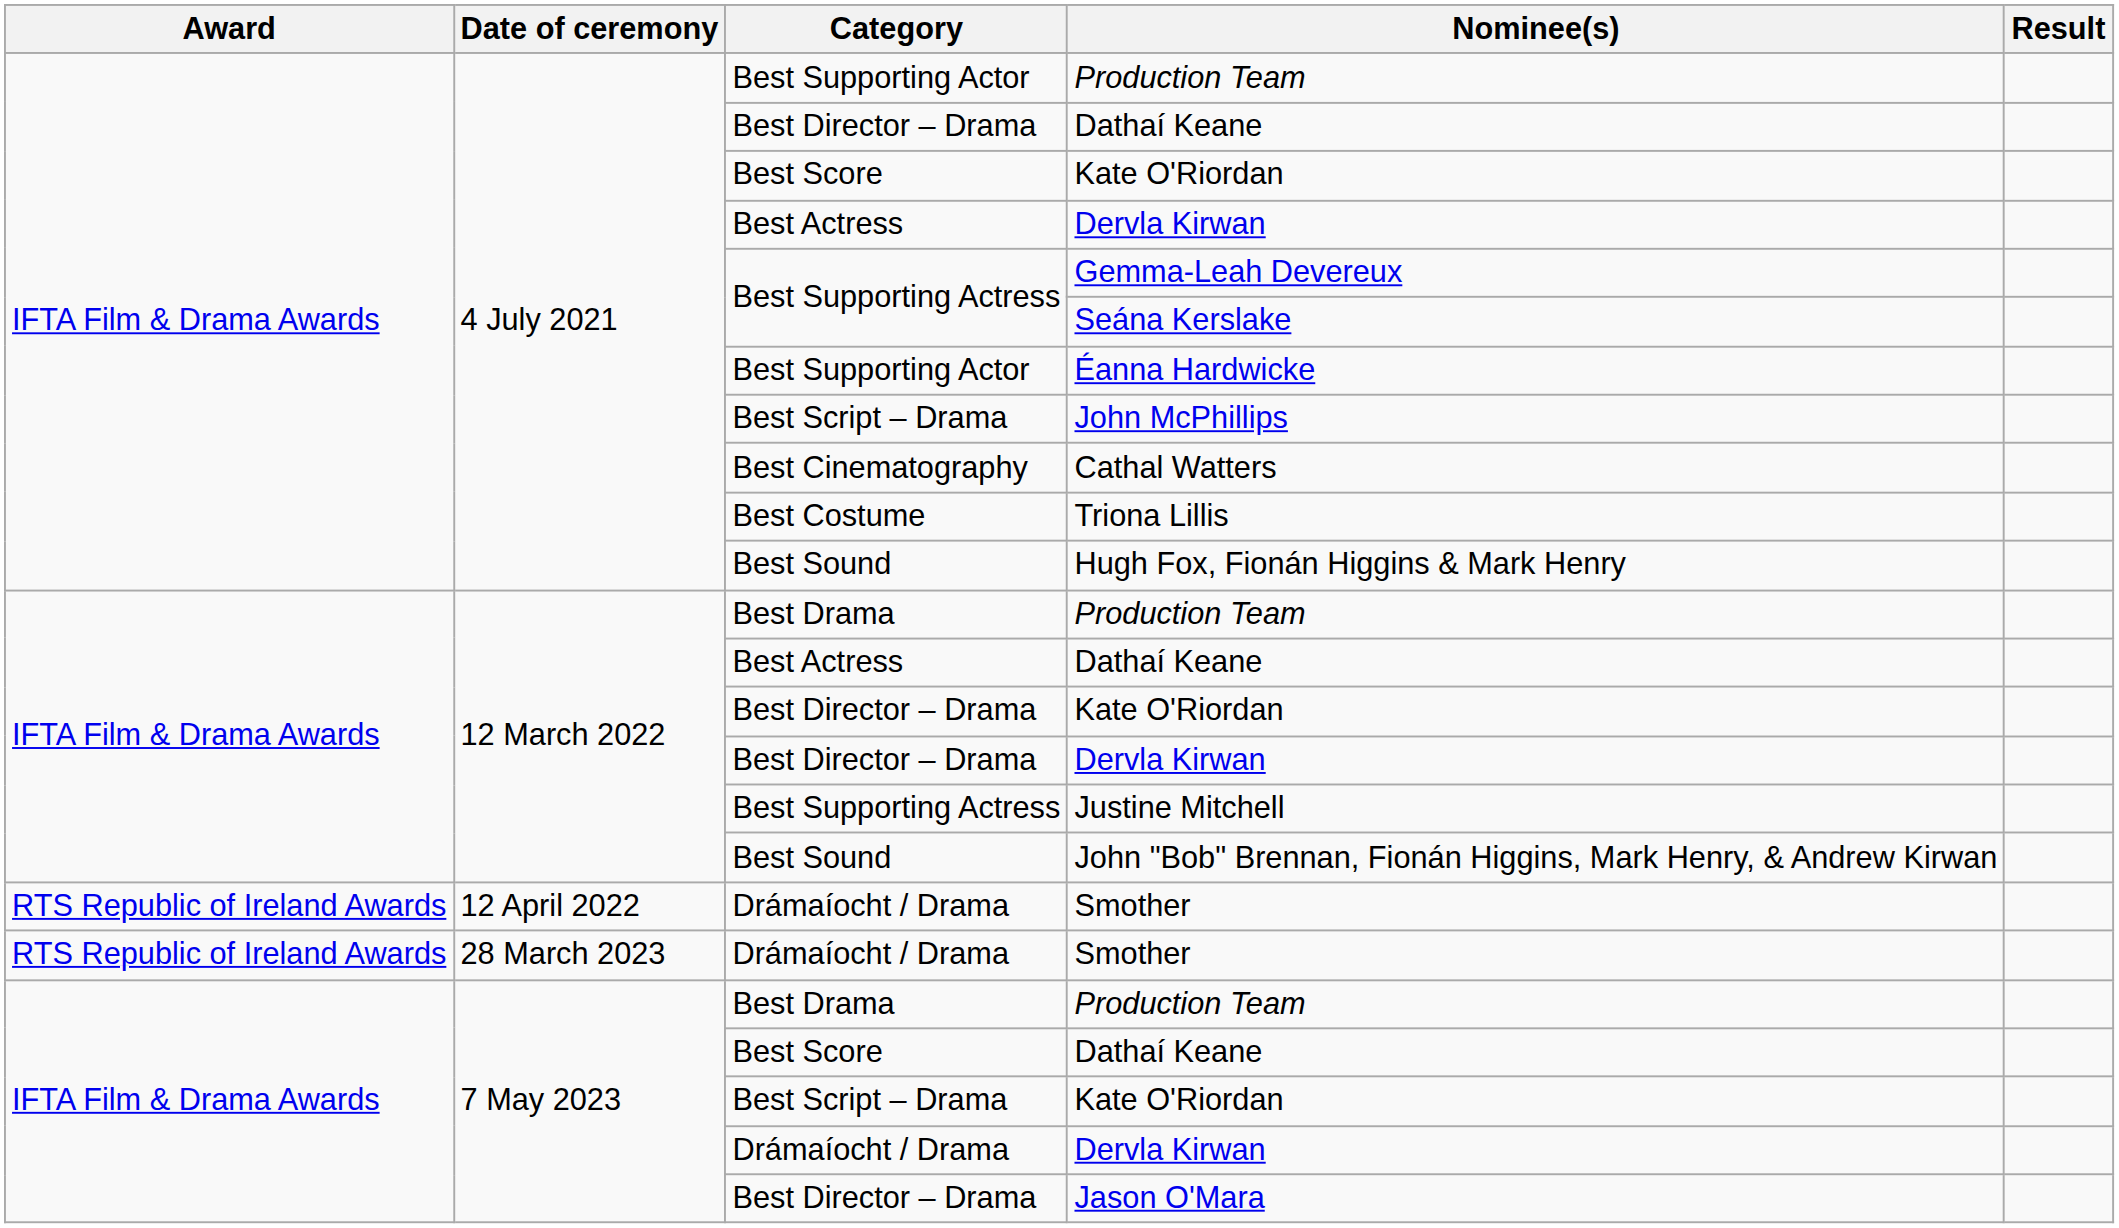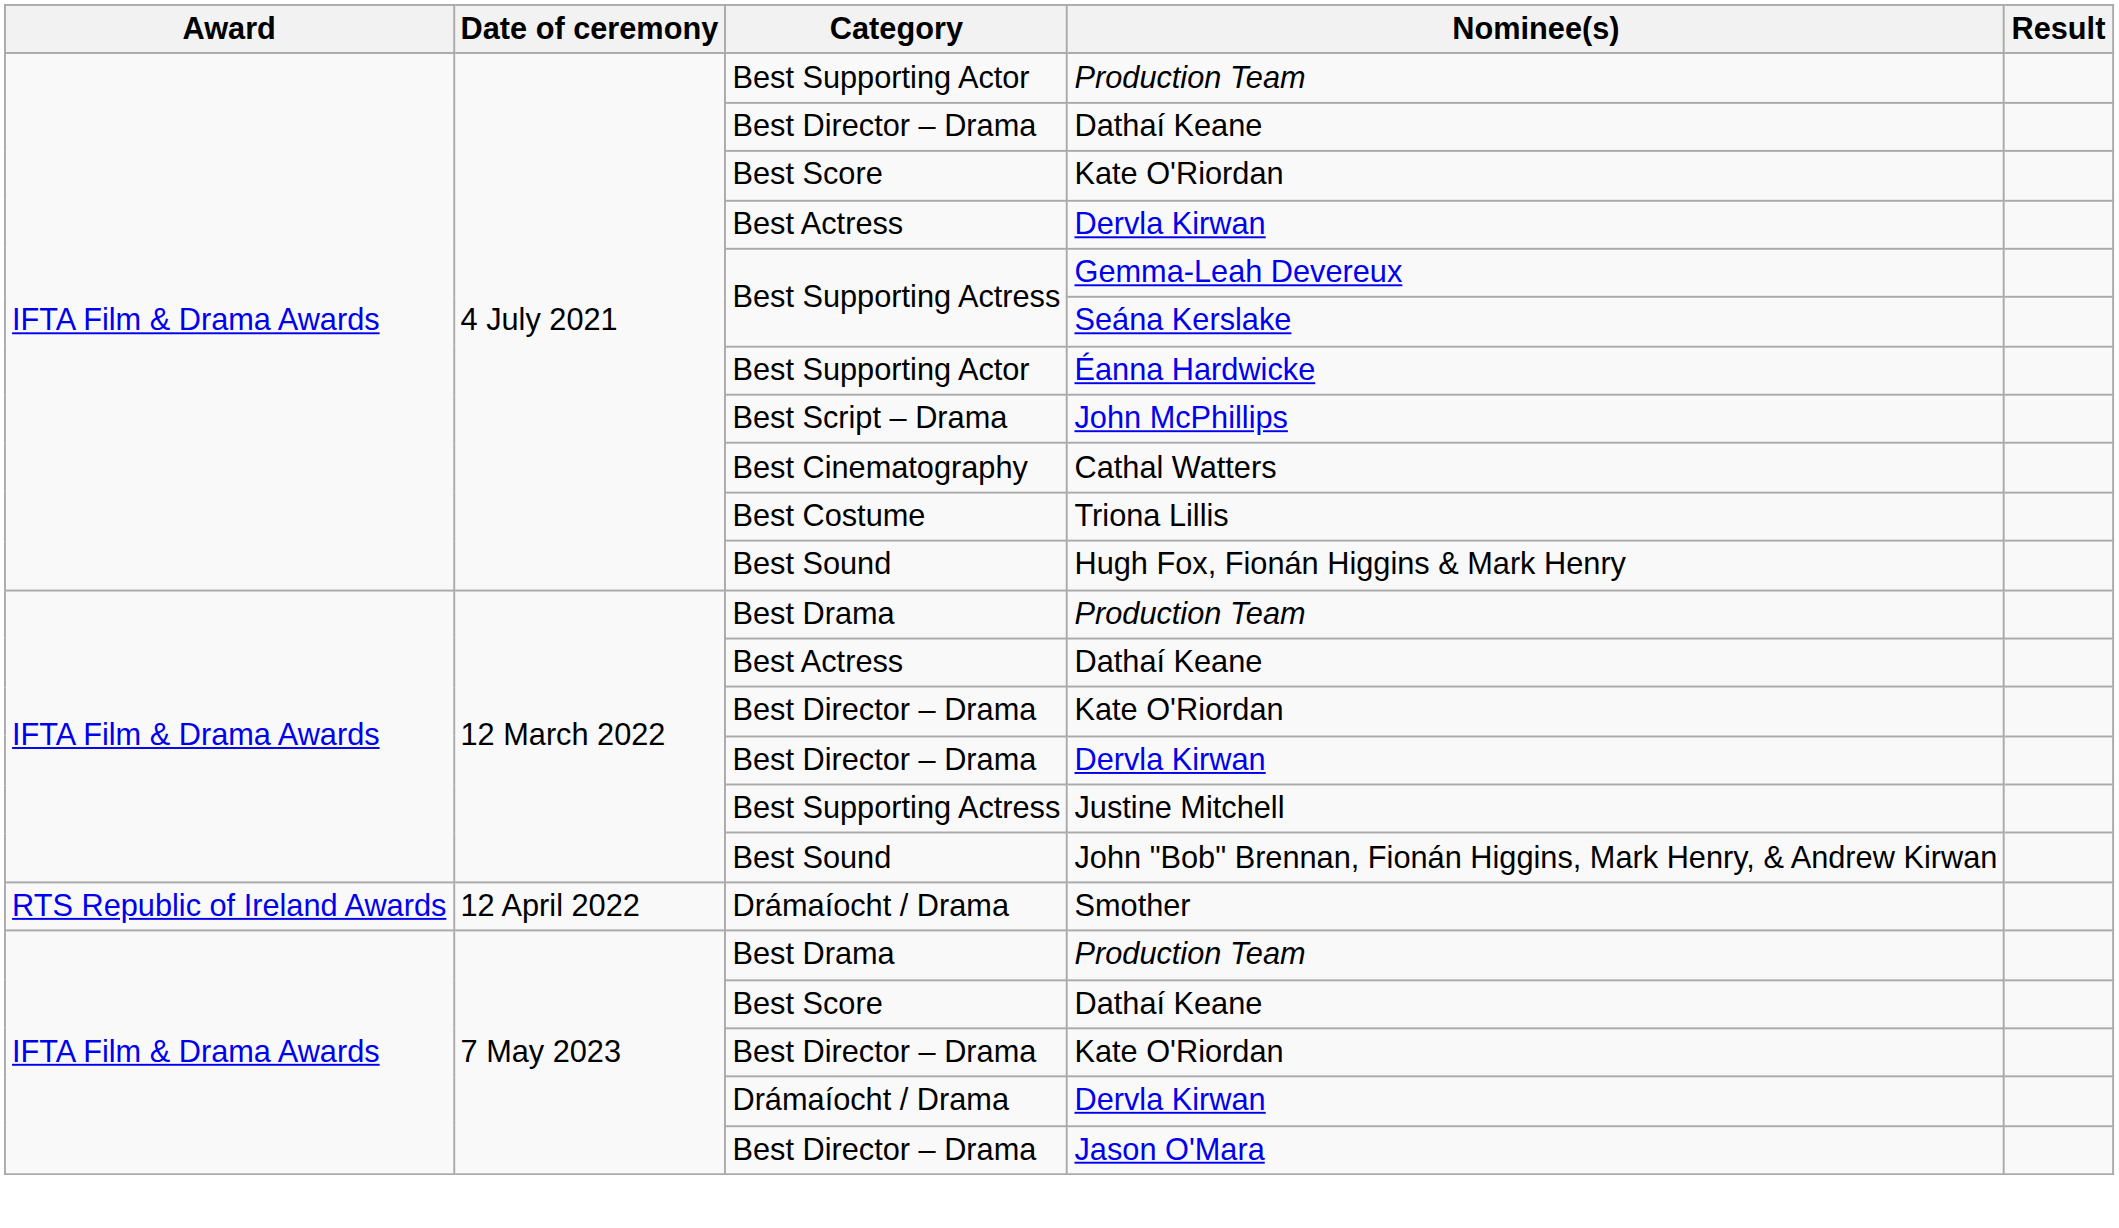- row: RTS Republic of Ireland Awards | 28 March 2023 | Drámaíocht / Drama | Smother
7 May 2023 / Kate O'Riordan | Category: Best Script – Drama -> Best Director – Drama
